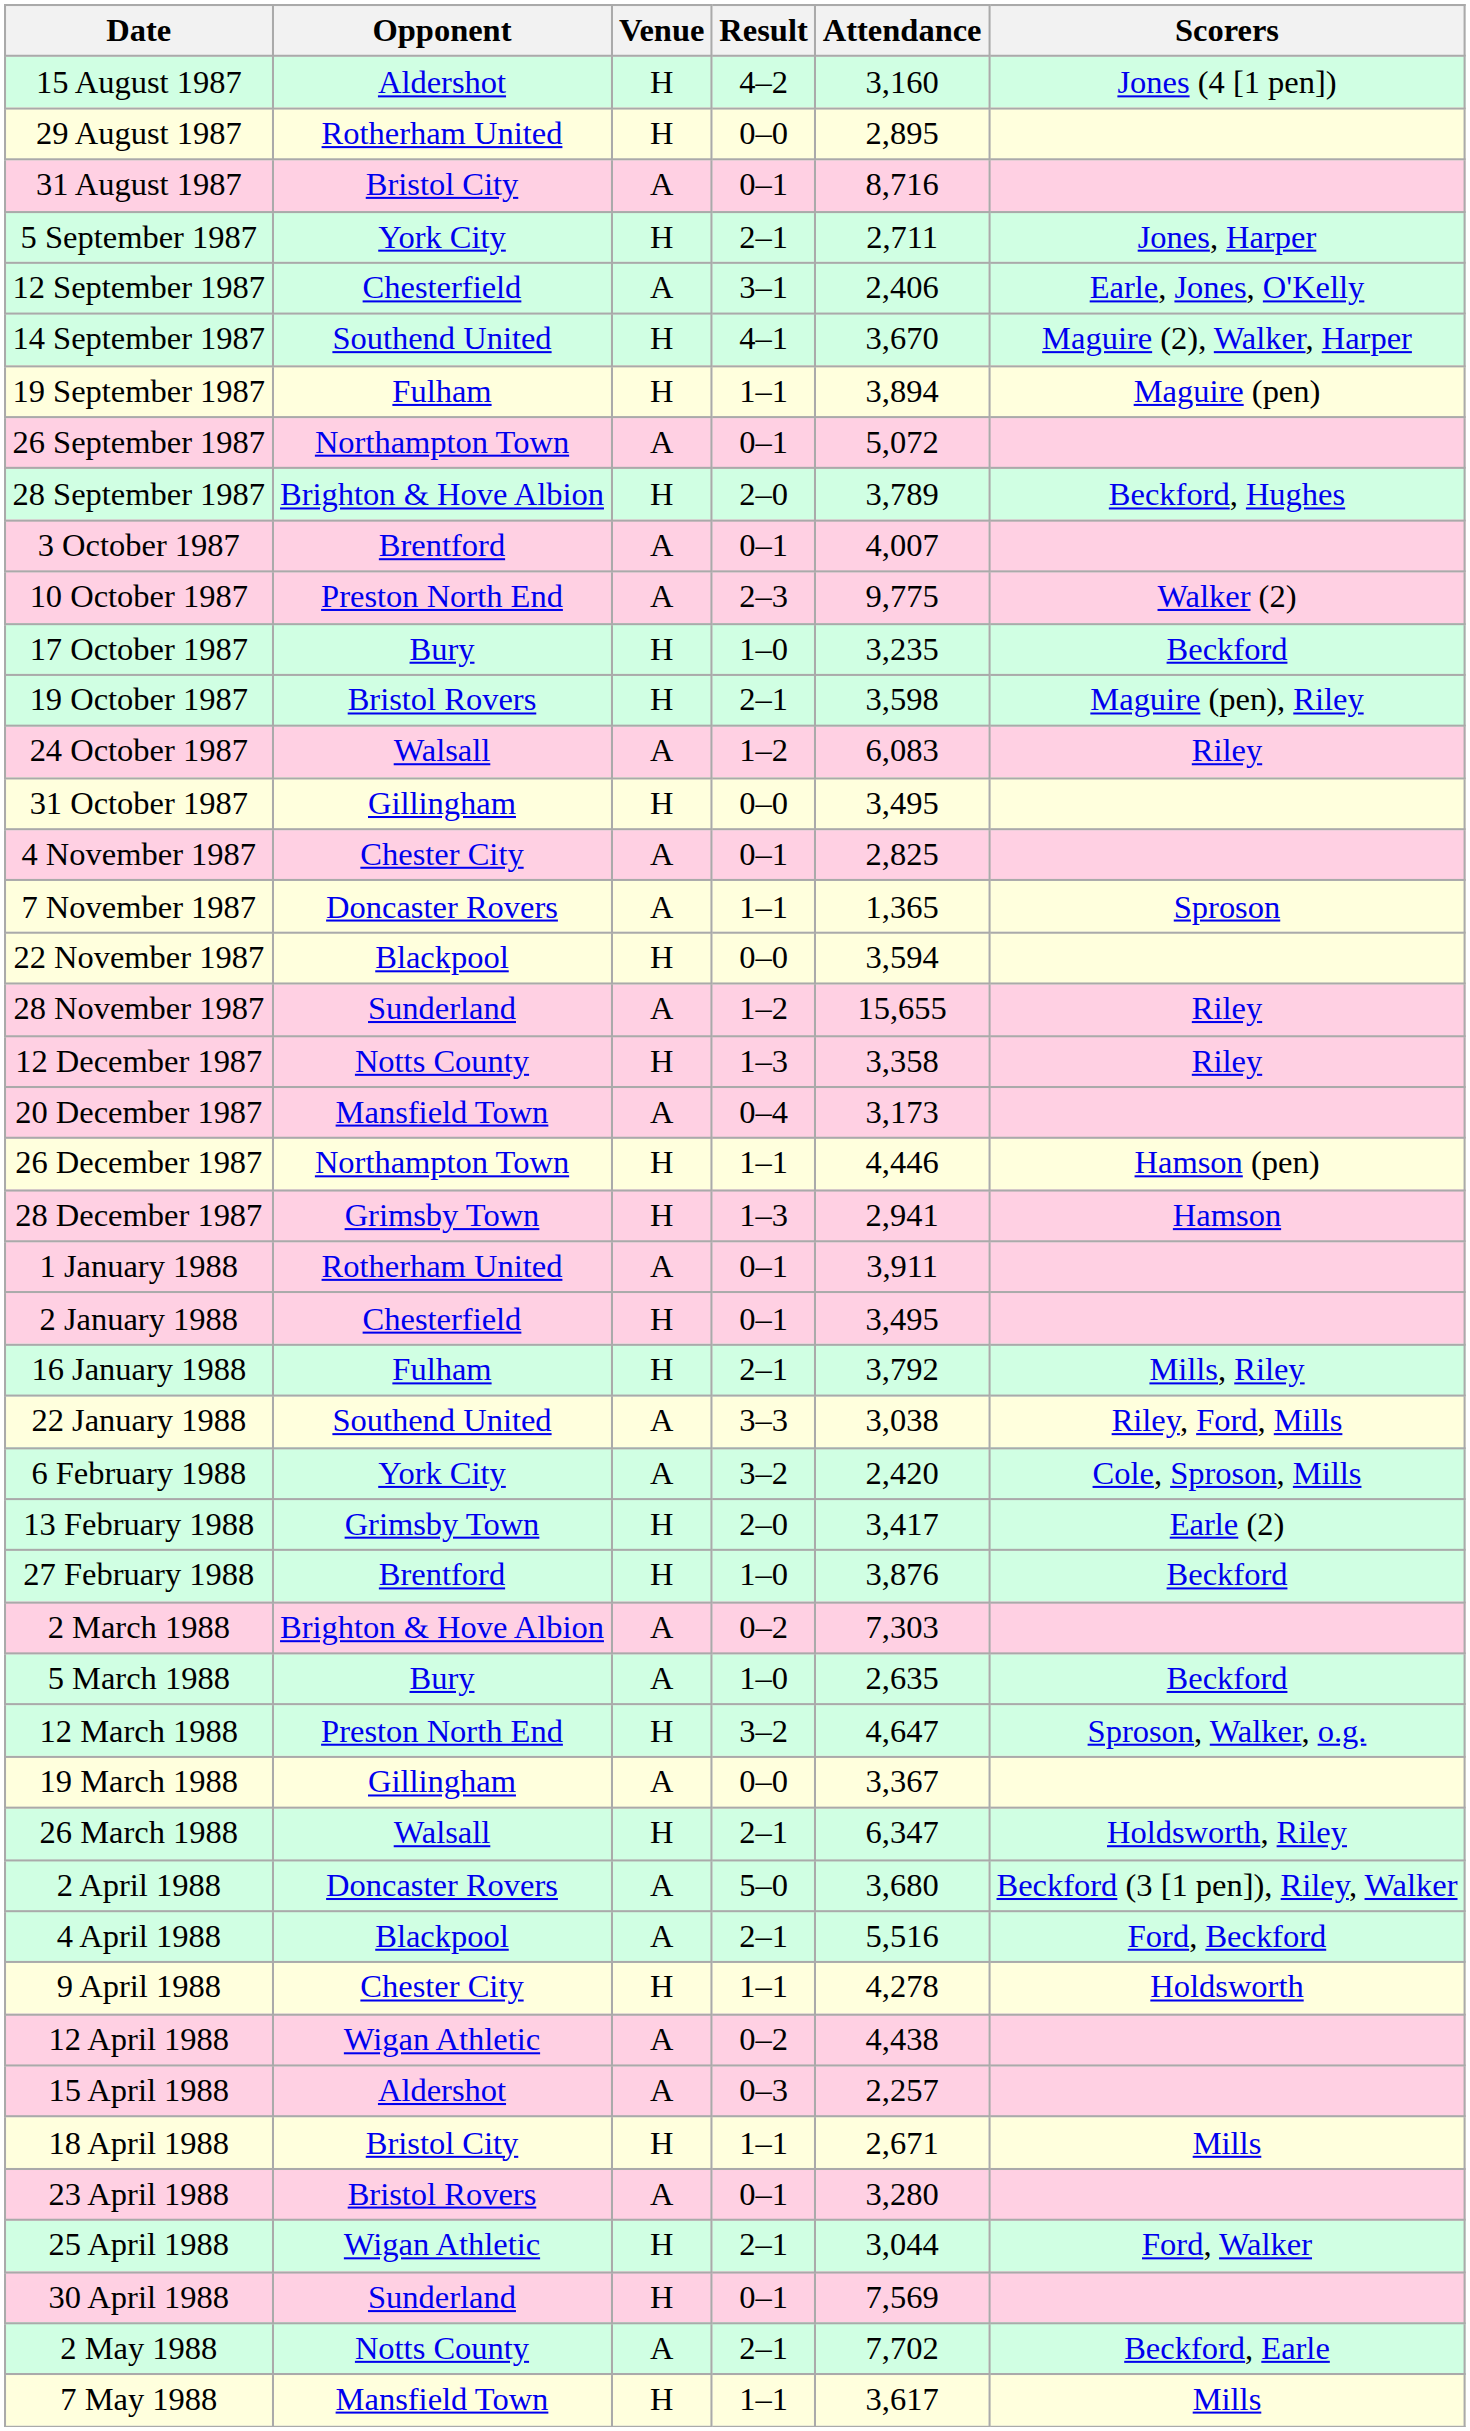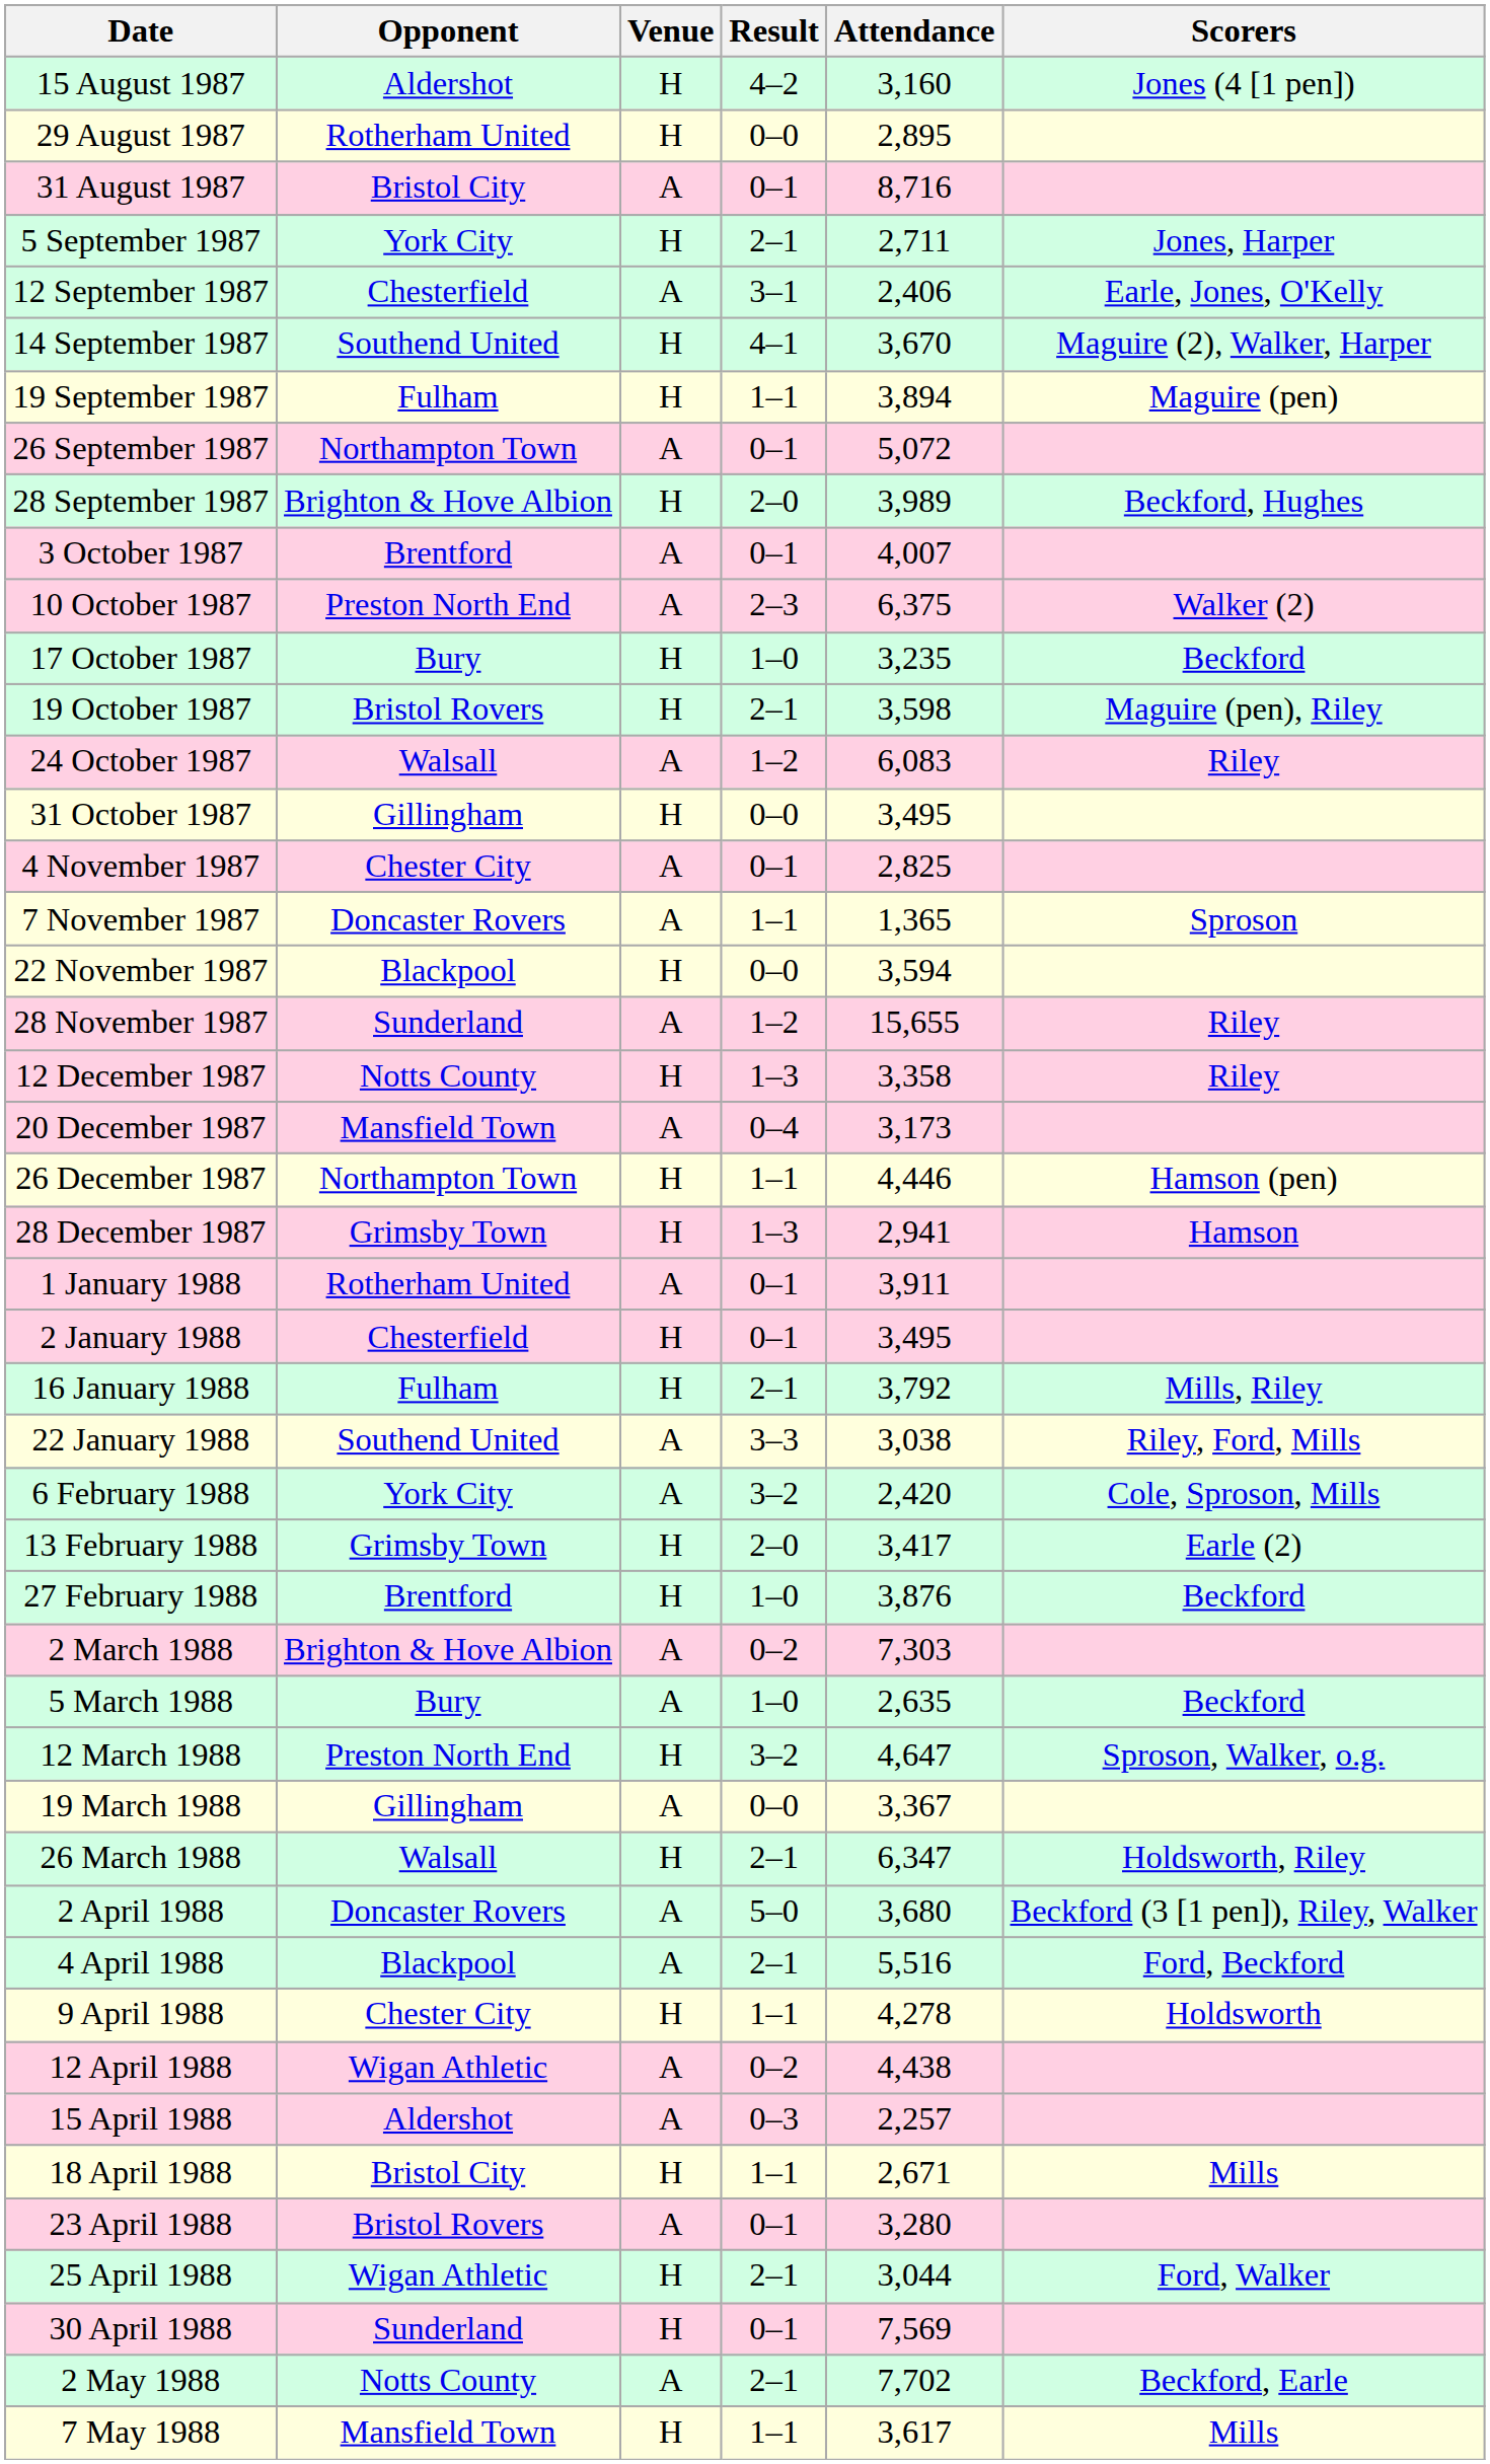28 September 1987 | Attendance: 3,789 -> 3,989
10 October 1987 | Attendance: 9,775 -> 6,375
